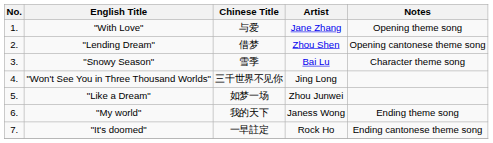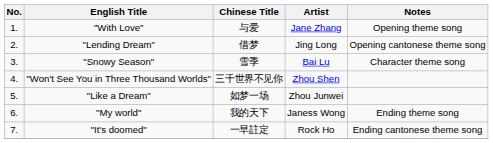"Lending Dream" | Artist: Zhou Shen -> Jing Long
"Won't See You in Three Thousand Worlds" | Artist: Jing Long -> Zhou Shen
